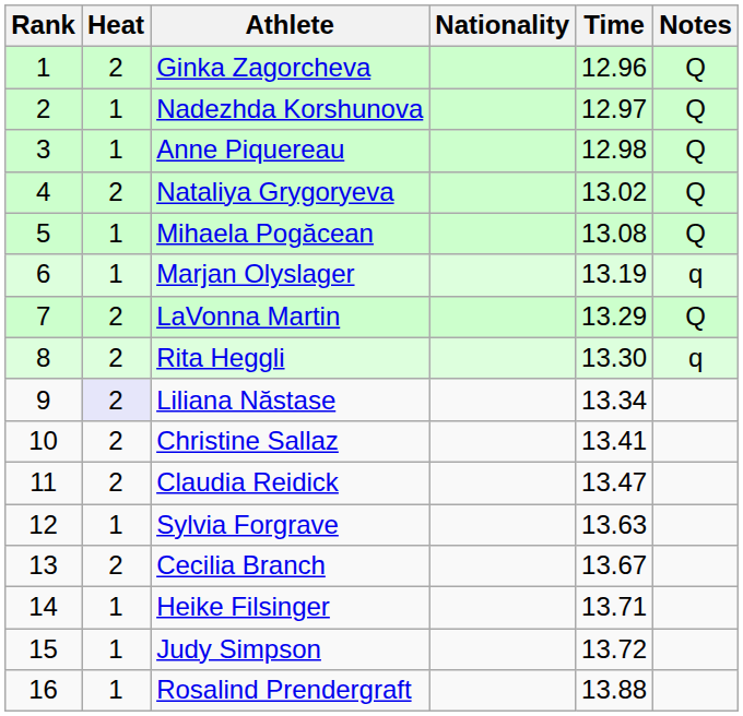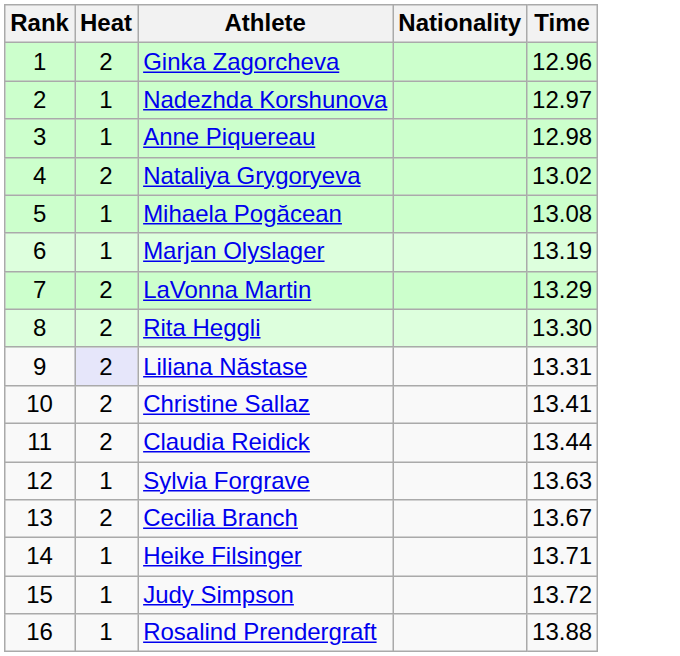- column: Notes | Q | Q | Q | Q | Q | q | Q | q
Liliana Năstase | Time: 13.34 -> 13.31
Claudia Reidick | Time: 13.47 -> 13.44
